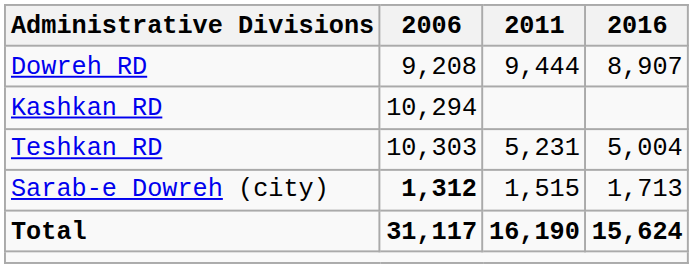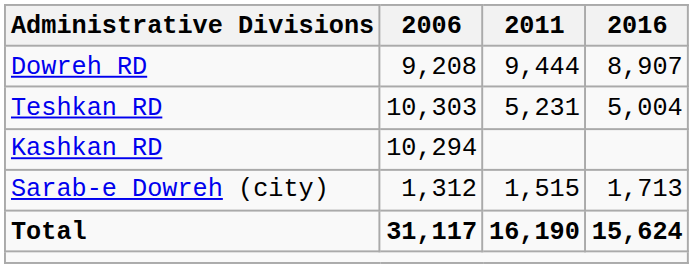rows swapped: Kashkan RD <-> Teshkan RD
Sarab-e Dowreh (city) | 2006: bold -> normal
